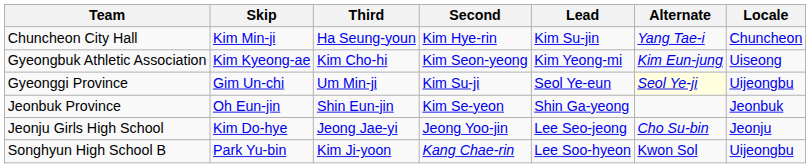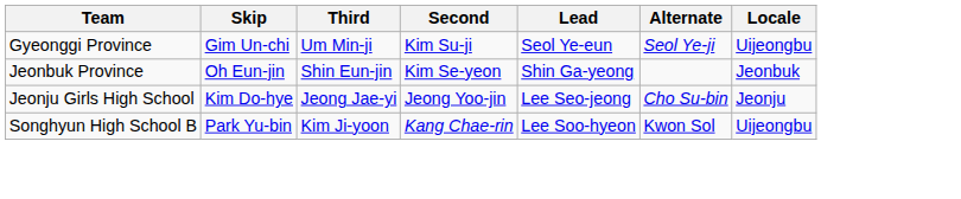- row: Chuncheon City Hall | Kim Min-ji | Ha Seung-youn | Kim Hye-rin | Kim Su-jin | Yang Tae-i | Chuncheon
- row: Gyeongbuk Athletic Association | Kim Kyeong-ae | Kim Cho-hi | Kim Seon-yeong | Kim Yeong-mi | Kim Eun-jung | Uiseong
Gyeonggi Province | Alternate: lightyellow background -> no background
